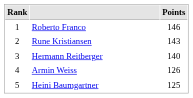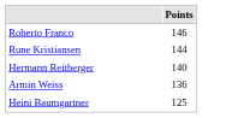- column: Rank | 1 | 2 | 3 | 4 | 5
Rune Kristiansen | Points: 143 -> 144
Armin Weiss | Points: 126 -> 136
